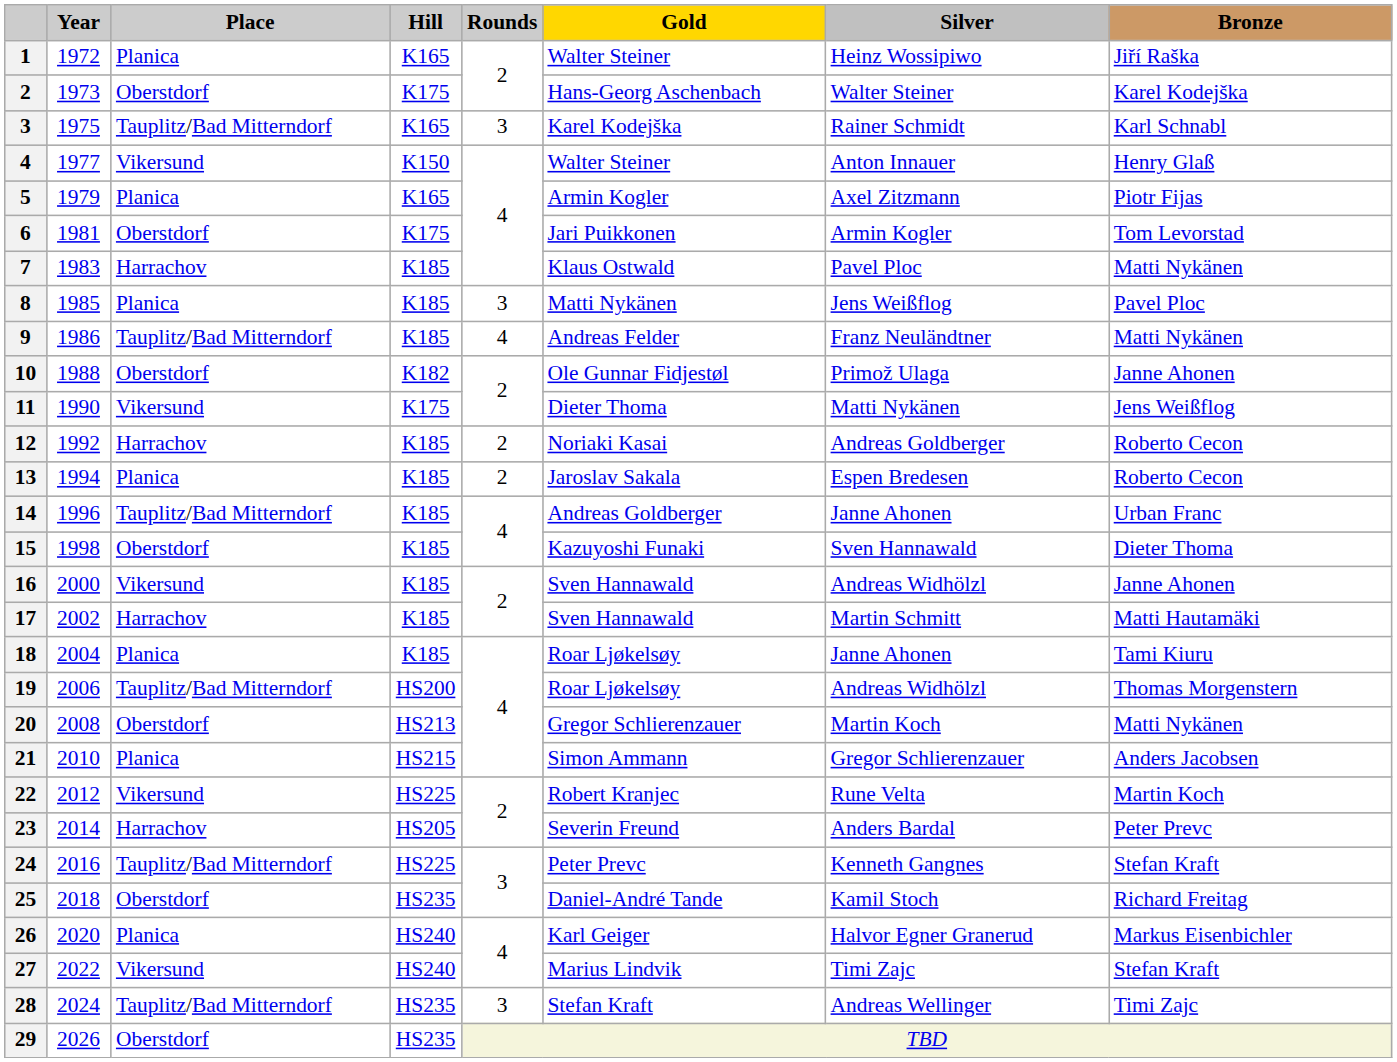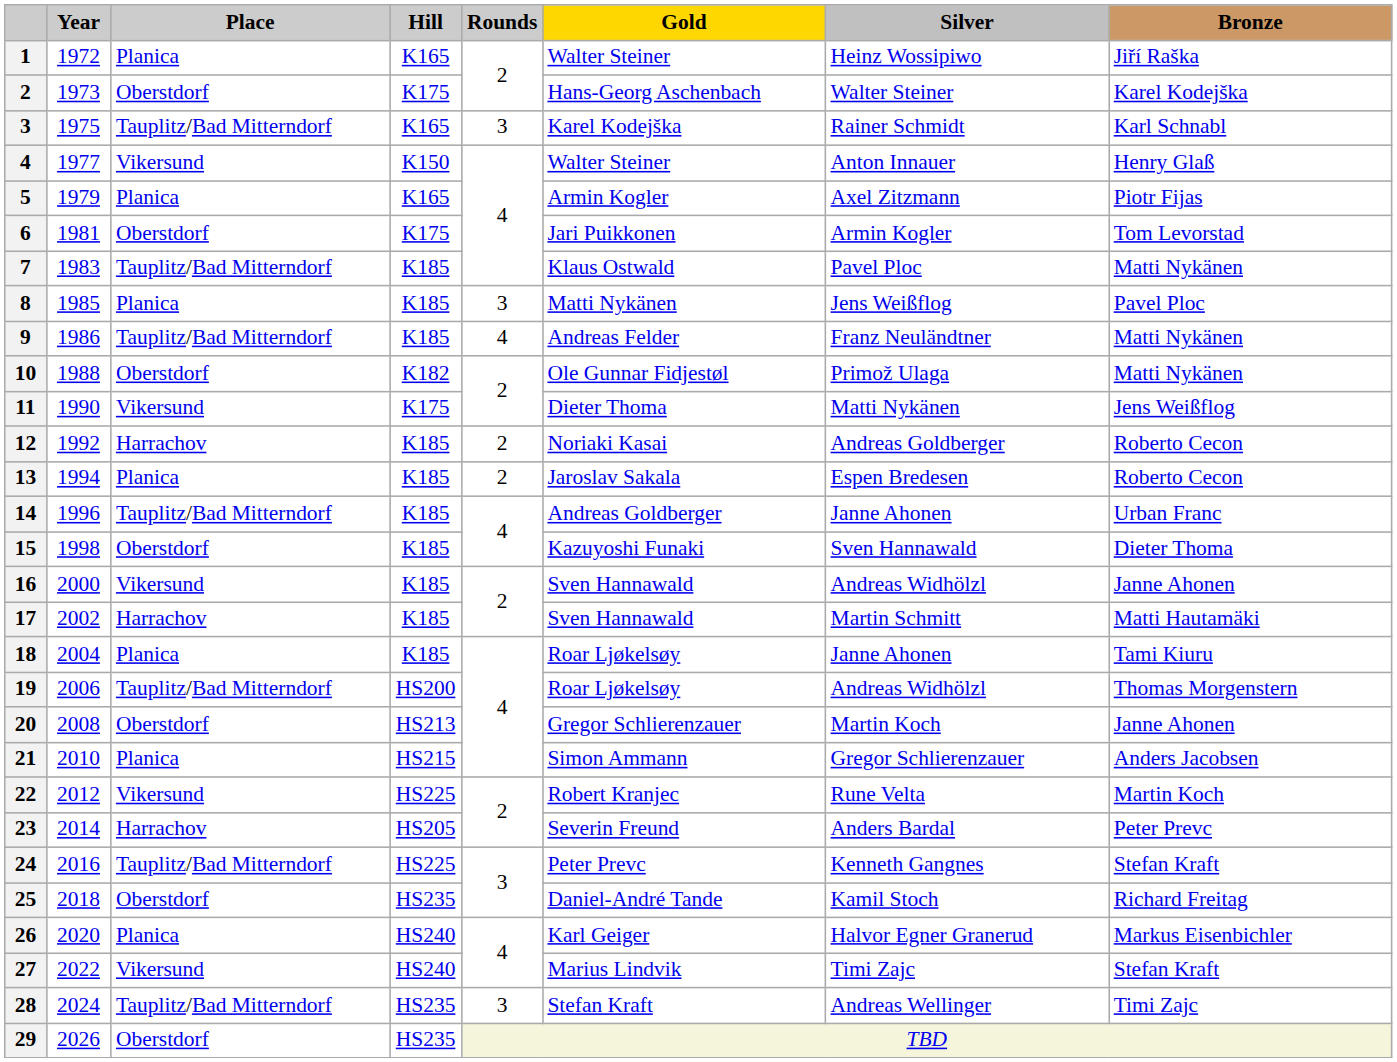7 | Place: Harrachov -> Tauplitz/Bad Mitterndorf
10 | Bronze: Janne Ahonen -> Matti Nykänen
20 | Bronze: Matti Nykänen -> Janne Ahonen
